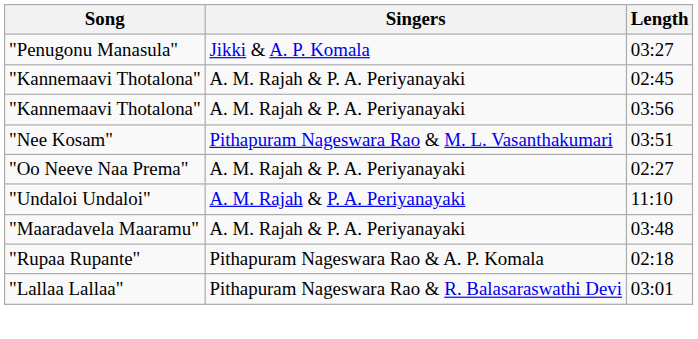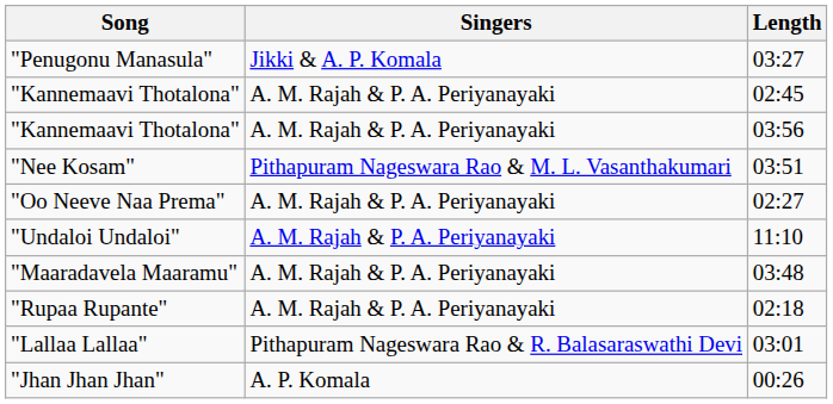"Rupaa Rupante" | Singers: Pithapuram Nageswara Rao & A. P. Komala -> A. M. Rajah & P. A. Periyanayaki
+ row: "Jhan Jhan Jhan" | A. P. Komala | 00:26
